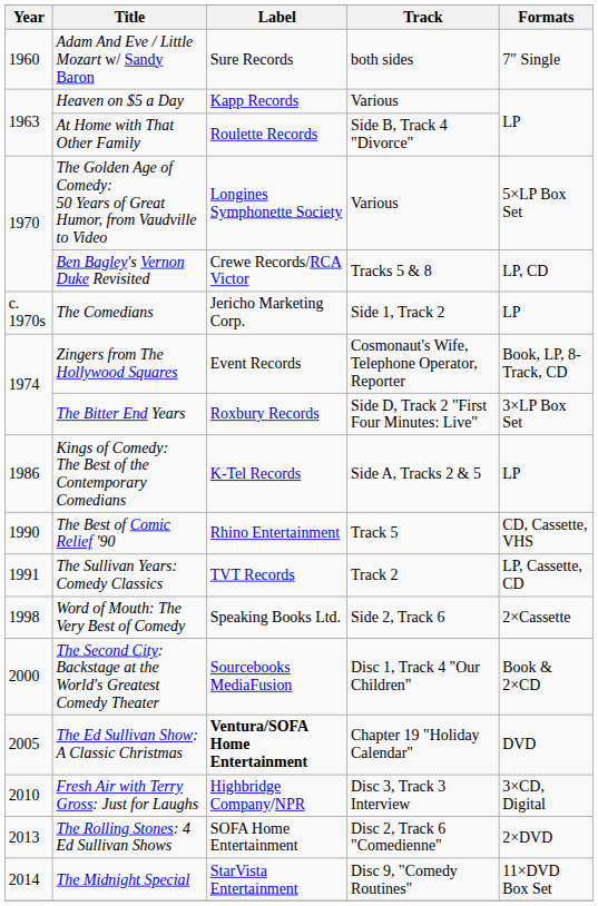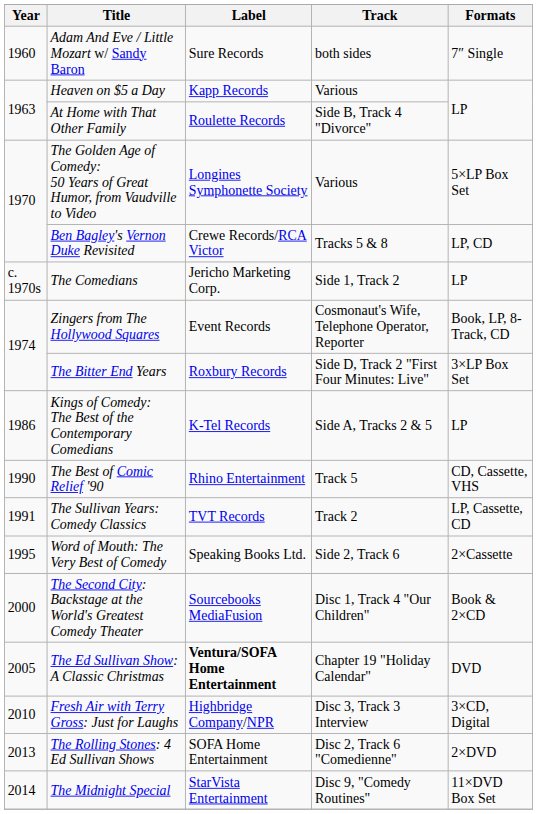Word of Mouth: The Very Best of Comedy | Year: 1998 -> 1995
